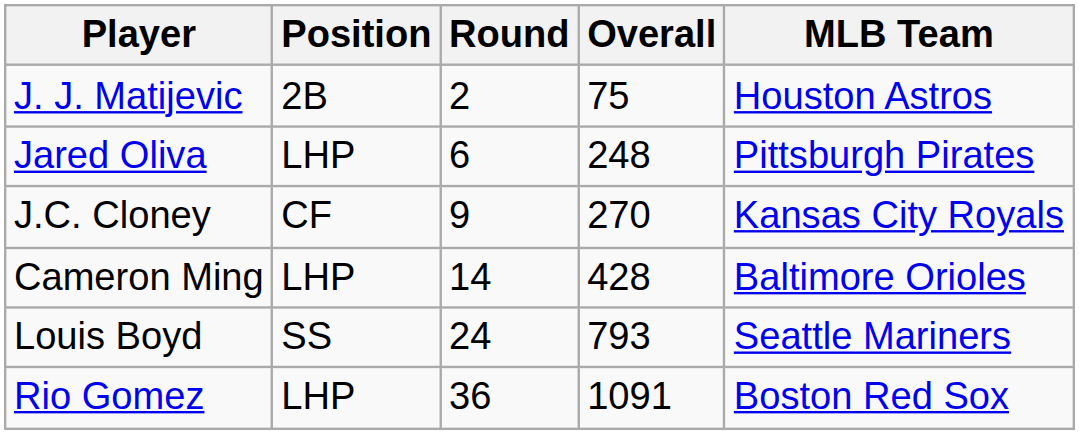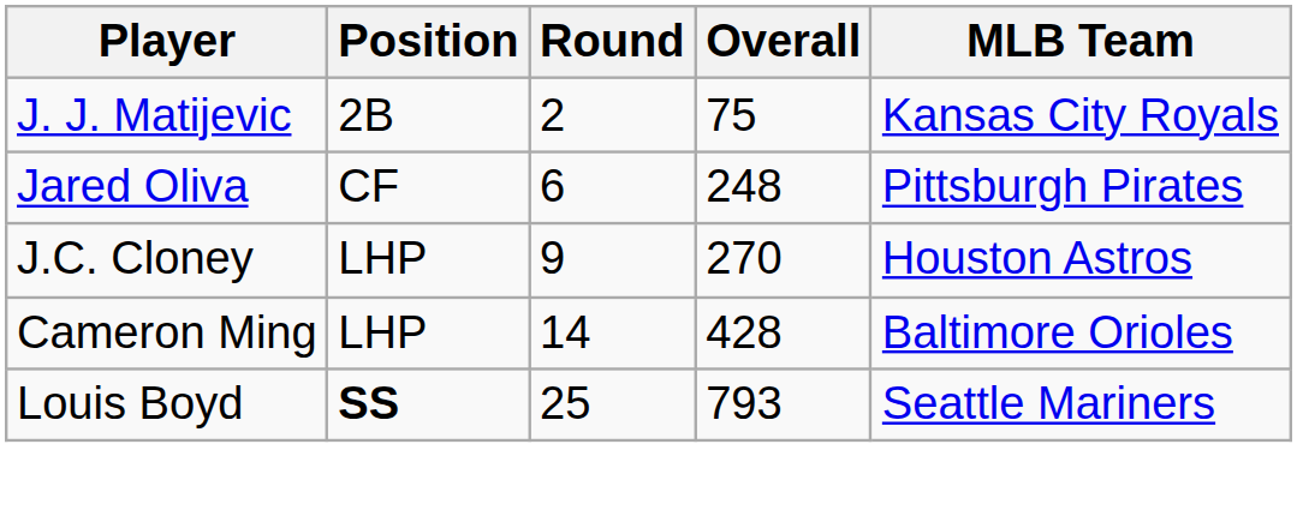J. J. Matijevic | MLB Team: Houston Astros -> Kansas City Royals
Jared Oliva | Position: LHP -> CF
J.C. Cloney | Position: CF -> LHP
J.C. Cloney | MLB Team: Kansas City Royals -> Houston Astros
Louis Boyd | Position: normal -> bold
Louis Boyd | Round: 24 -> 25
- row: Rio Gomez | LHP | 36 | 1091 | Boston Red Sox
